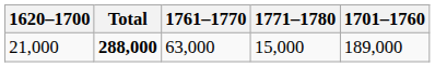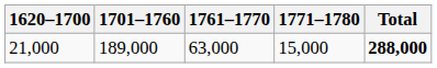columns swapped: 1701–1760 <-> Total
